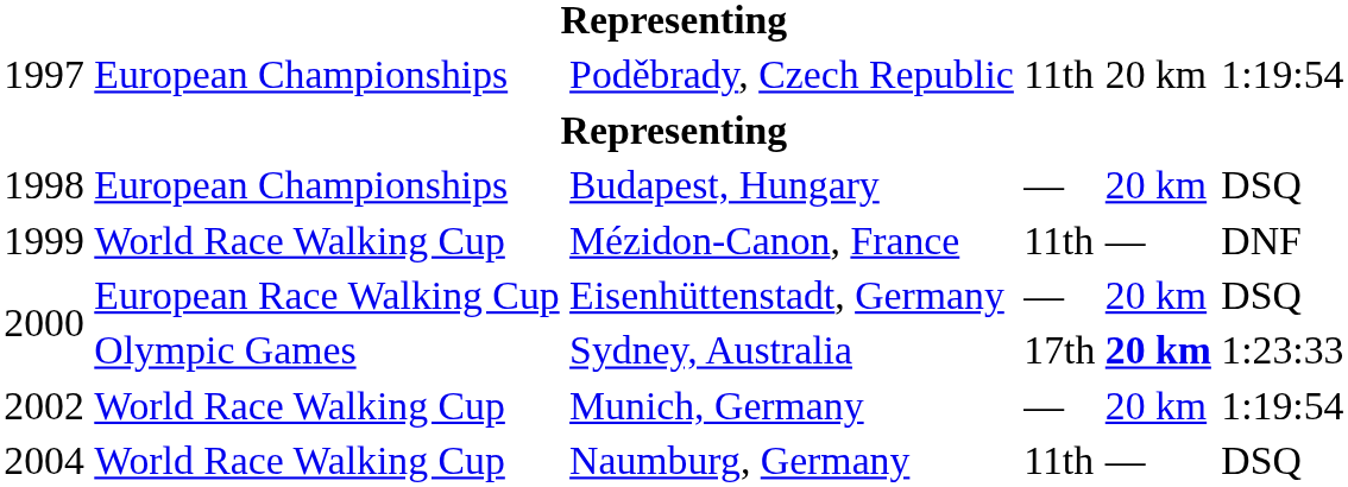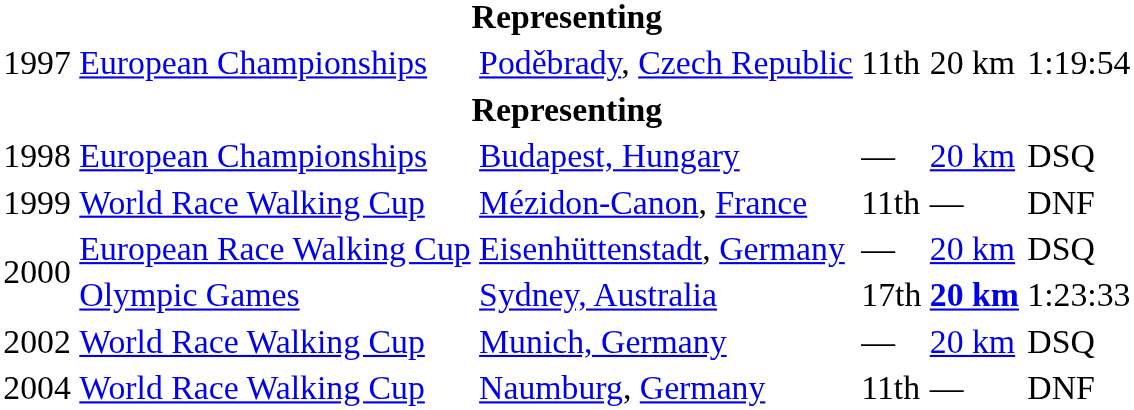Munich, Germany | column 6: 1:19:54 -> DSQ
Naumburg, Germany | column 6: DSQ -> DNF
